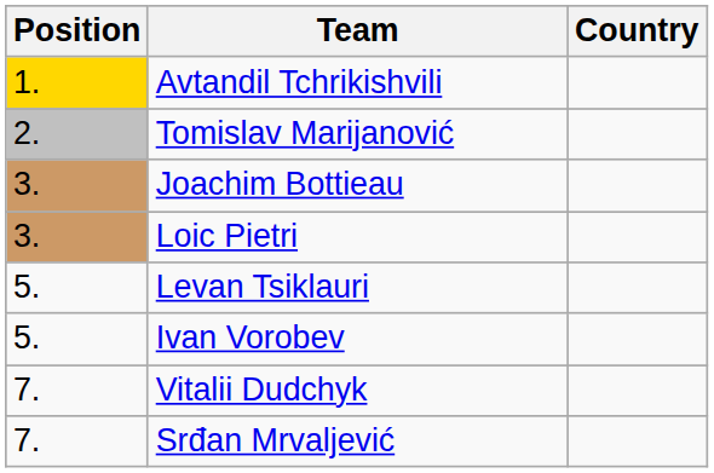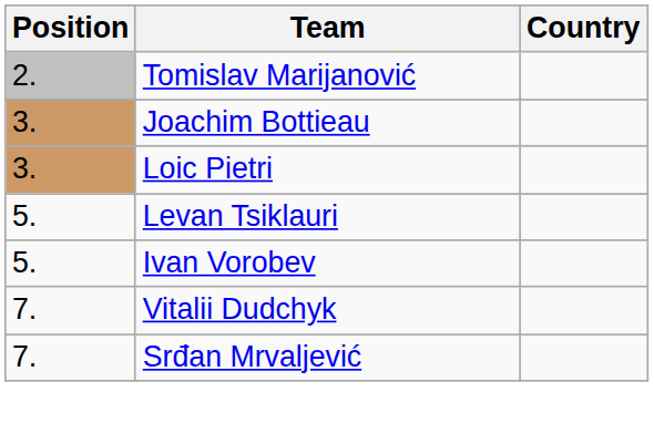- row: 1. | Avtandil Tchrikishvili
